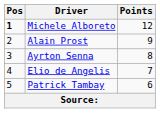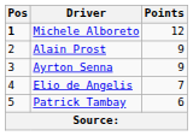Ayrton Senna | Points: 8 -> 9
